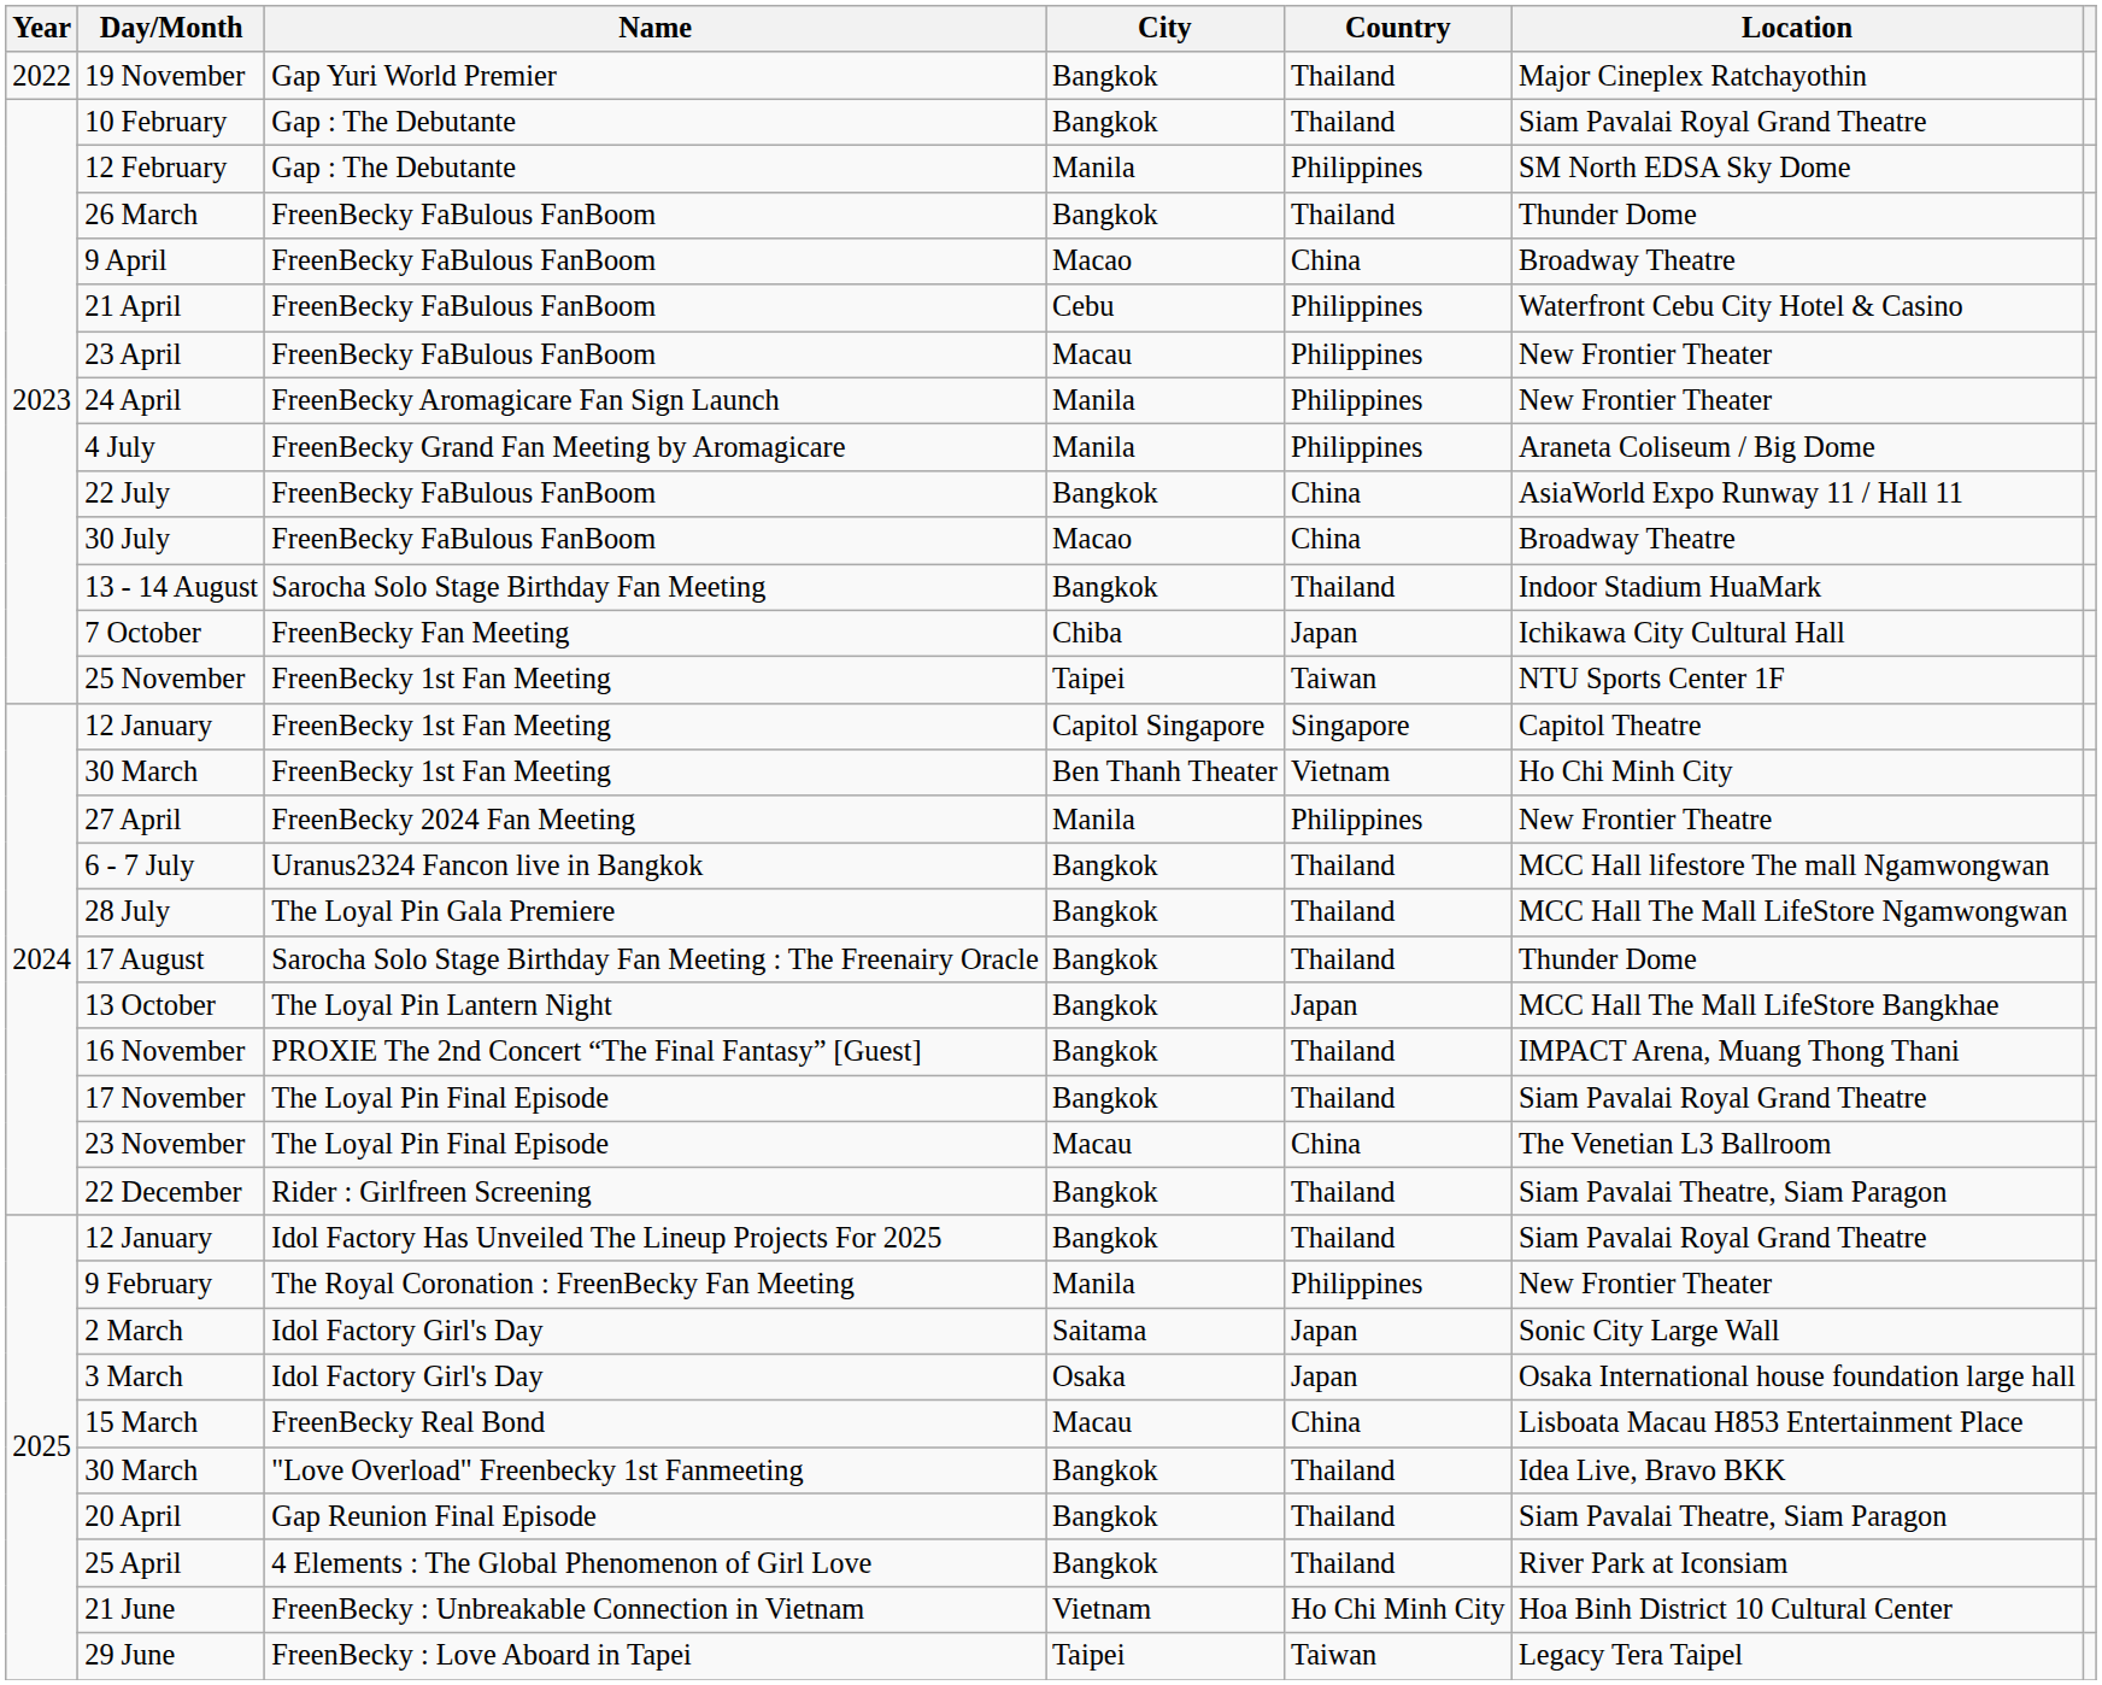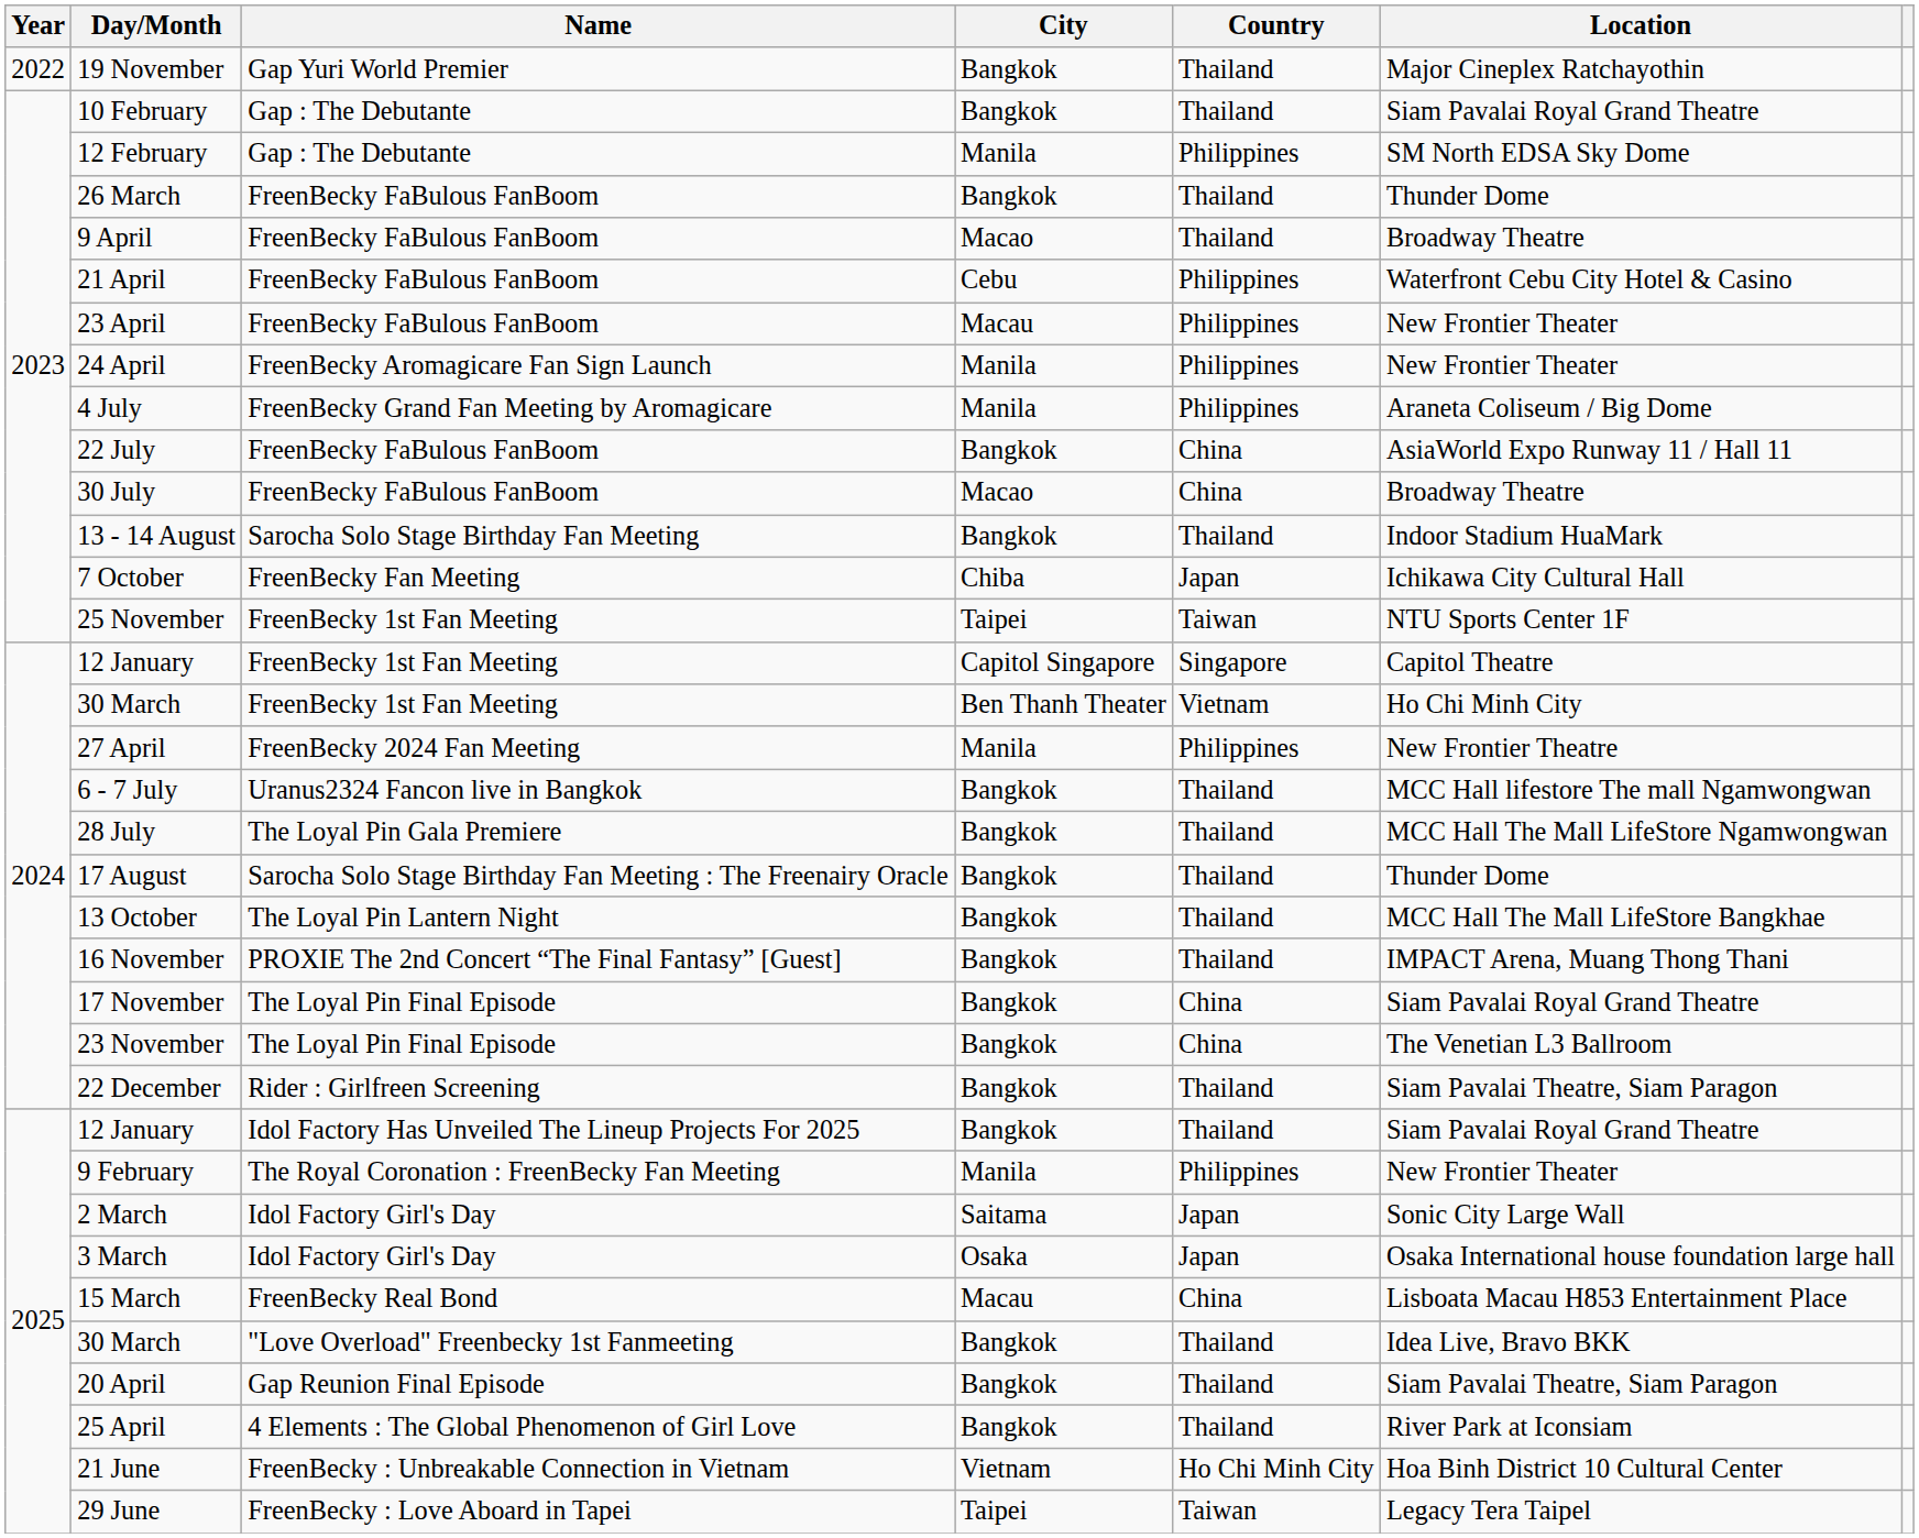9 April | Country: China -> Thailand
13 October | Country: Japan -> Thailand
17 November | Country: Thailand -> China
23 November | City: Macau -> Bangkok
